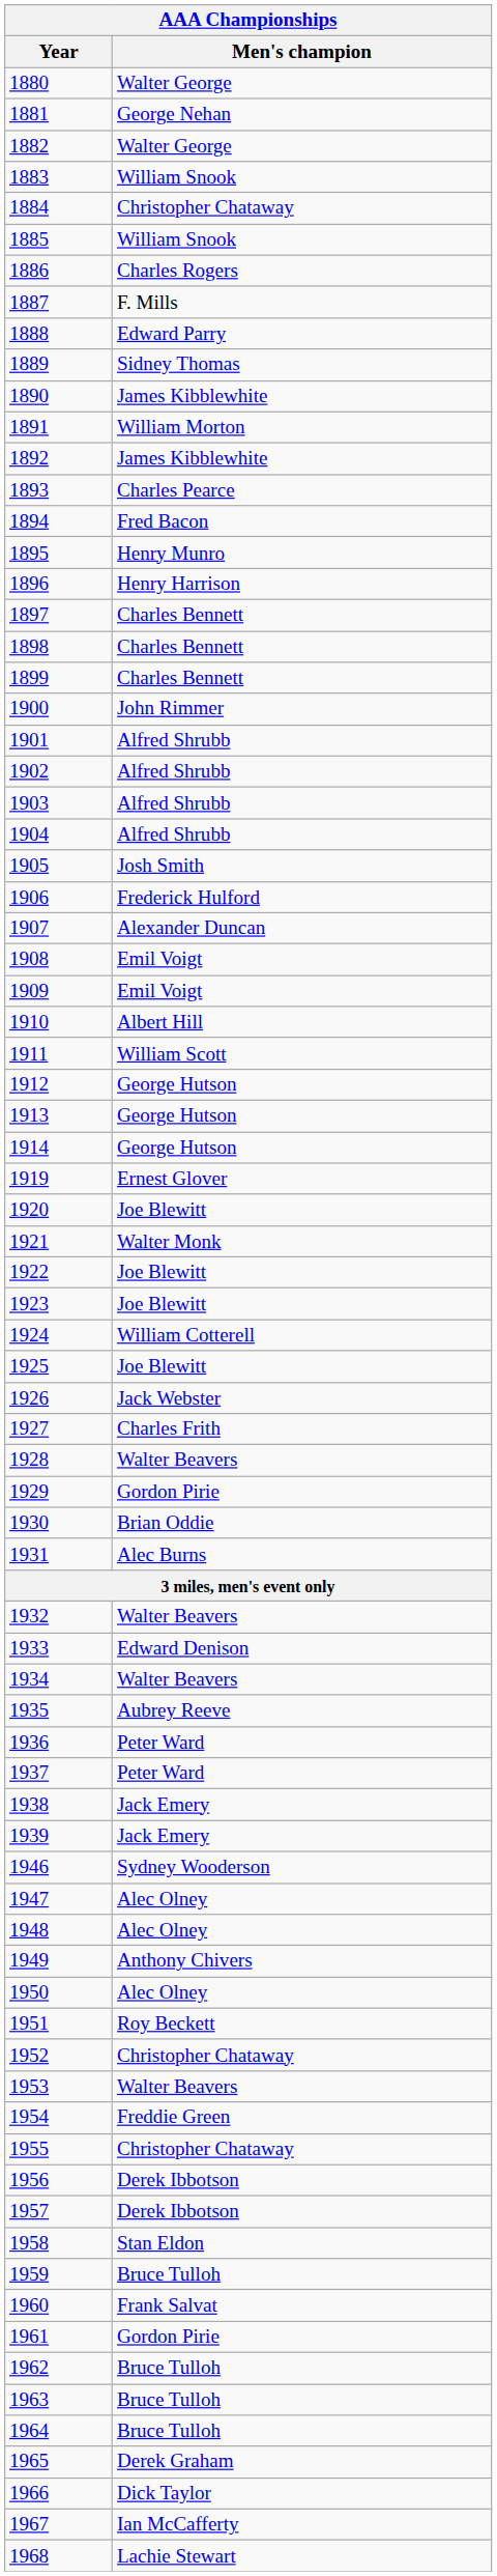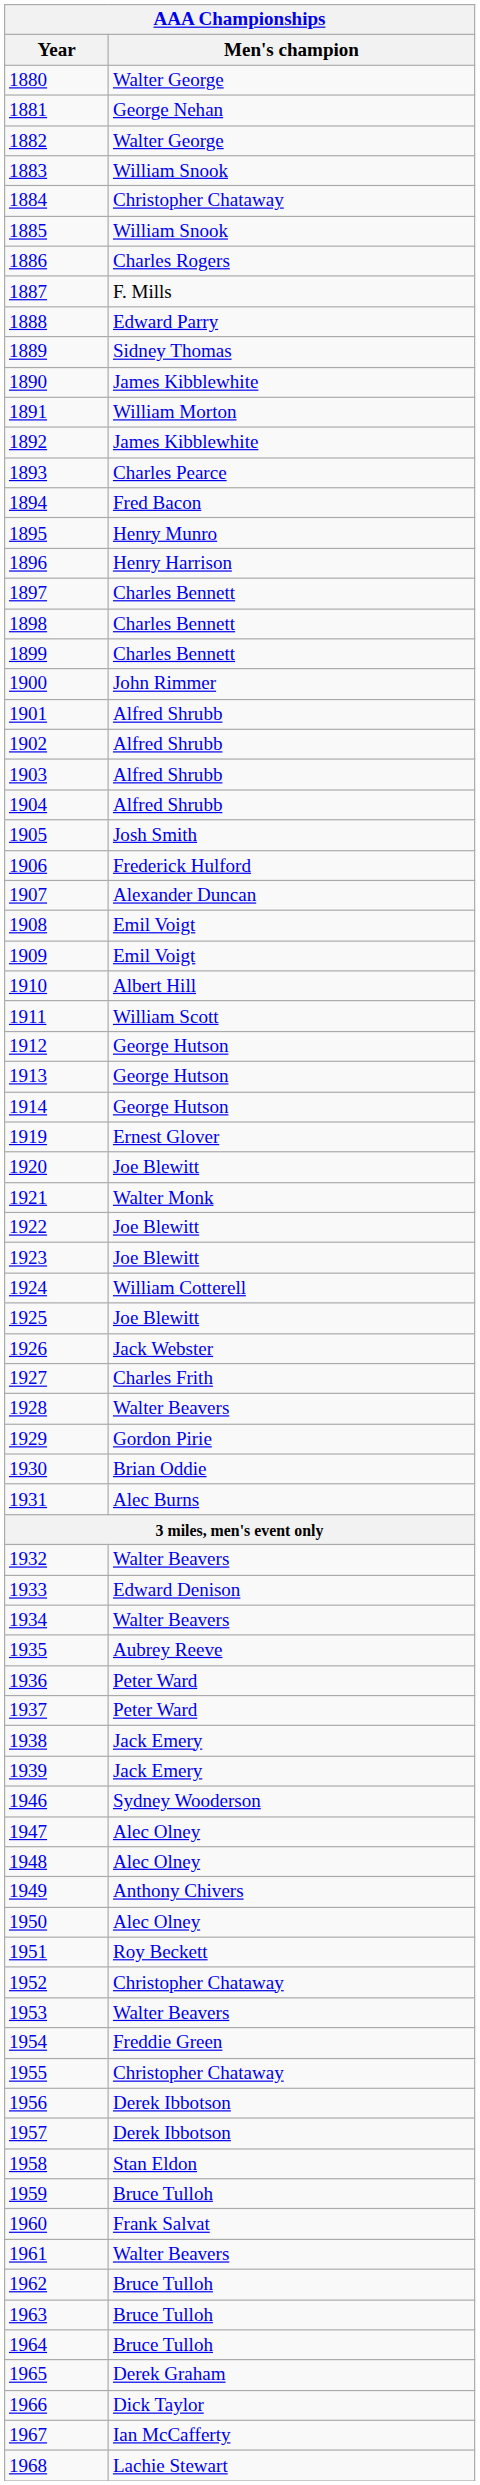1961 | Men's champion: Gordon Pirie -> Walter Beavers
